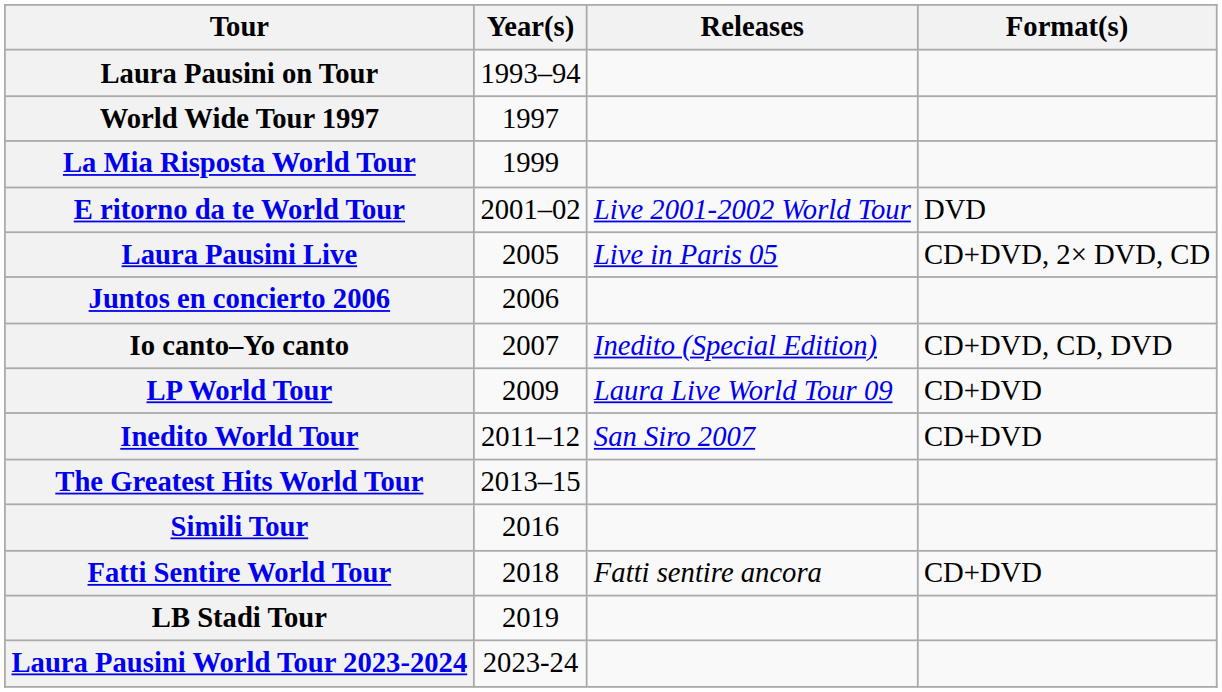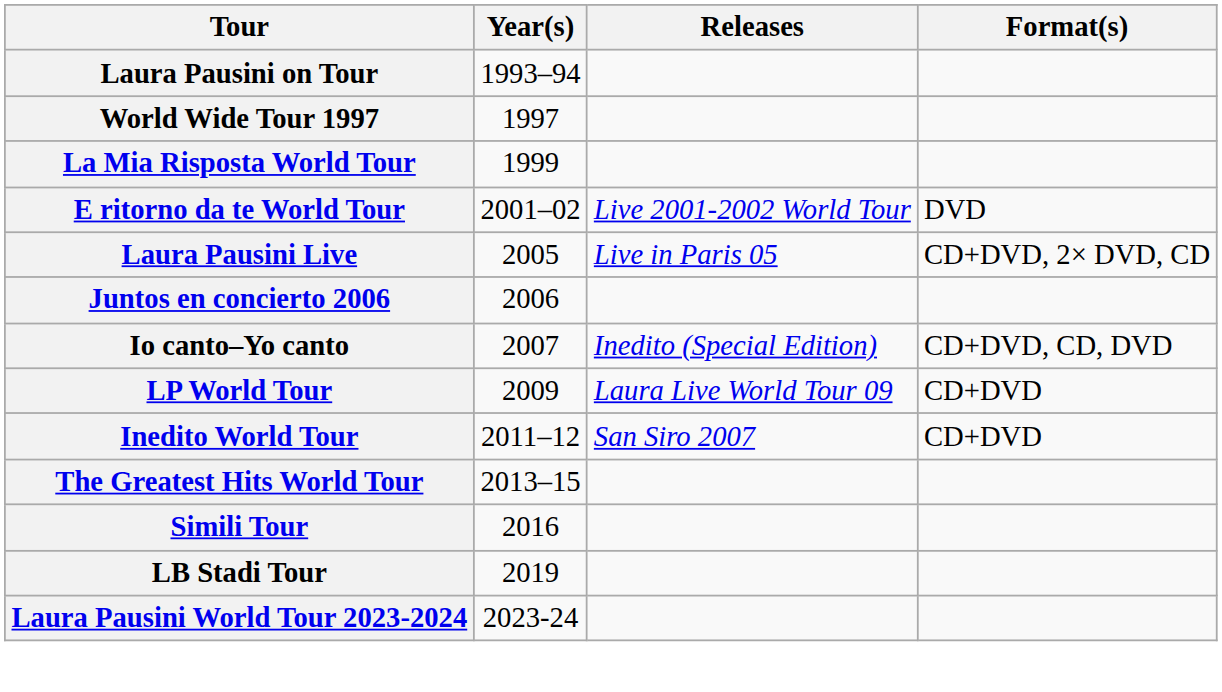- row: Fatti Sentire World Tour | 2018 | Fatti sentire ancora | CD+DVD
